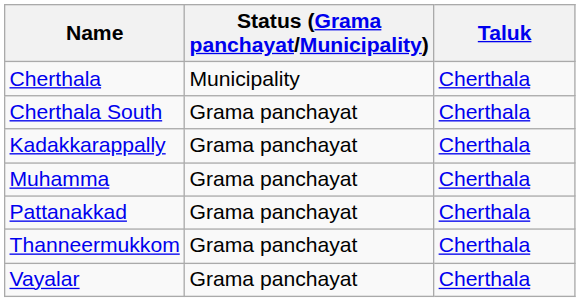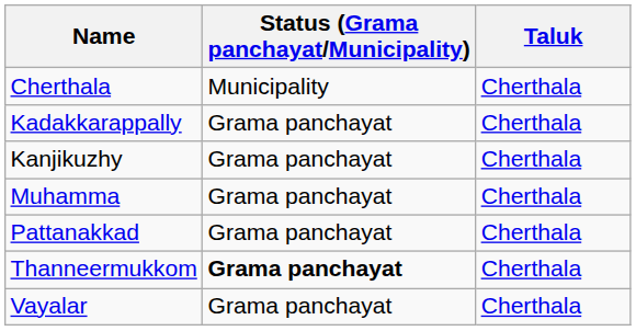- row: Cherthala South | Grama panchayat | Cherthala
+ row: Kanjikuzhy | Grama panchayat | Cherthala
Thanneermukkom | Status (Grama panchayat/Municipality): normal -> bold
